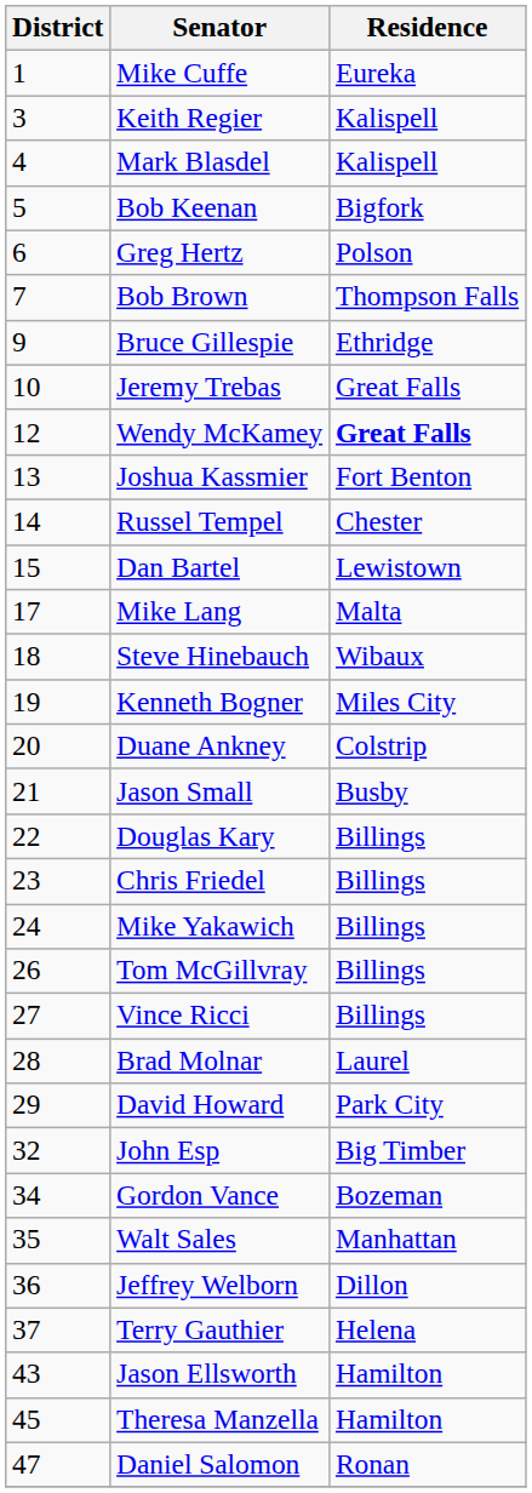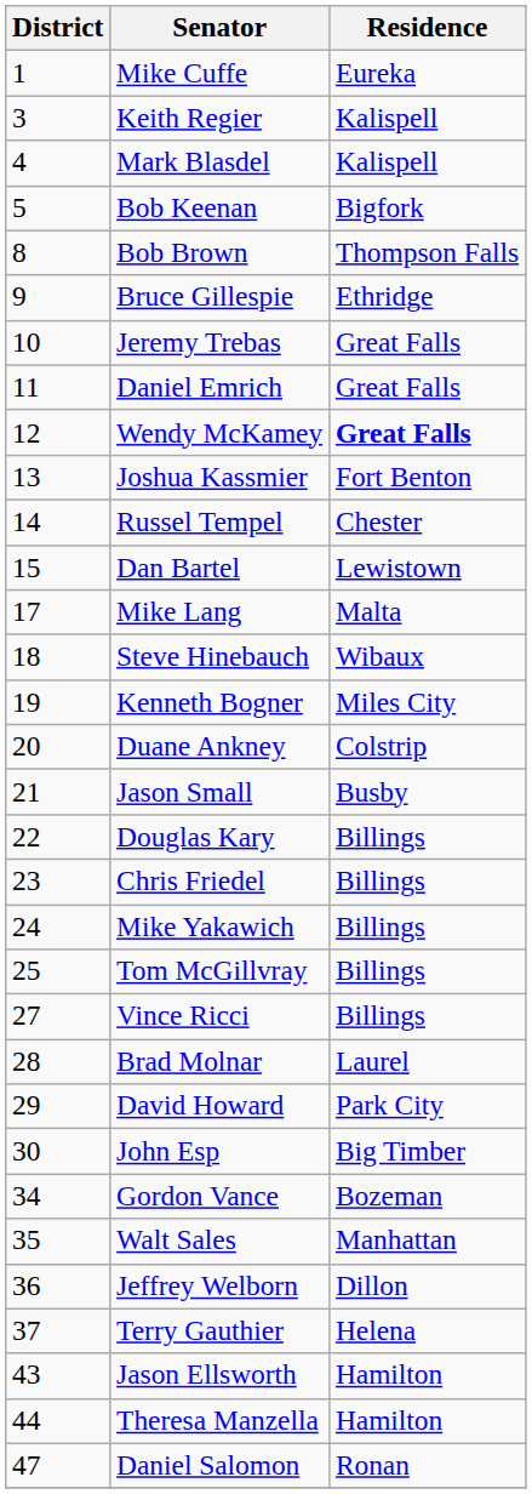- row: 6 | Greg Hertz | Polson
Bob Brown | District: 7 -> 8
+ row: 11 | Daniel Emrich | Great Falls
Tom McGillvray | District: 26 -> 25
John Esp | District: 32 -> 30
Theresa Manzella | District: 45 -> 44
